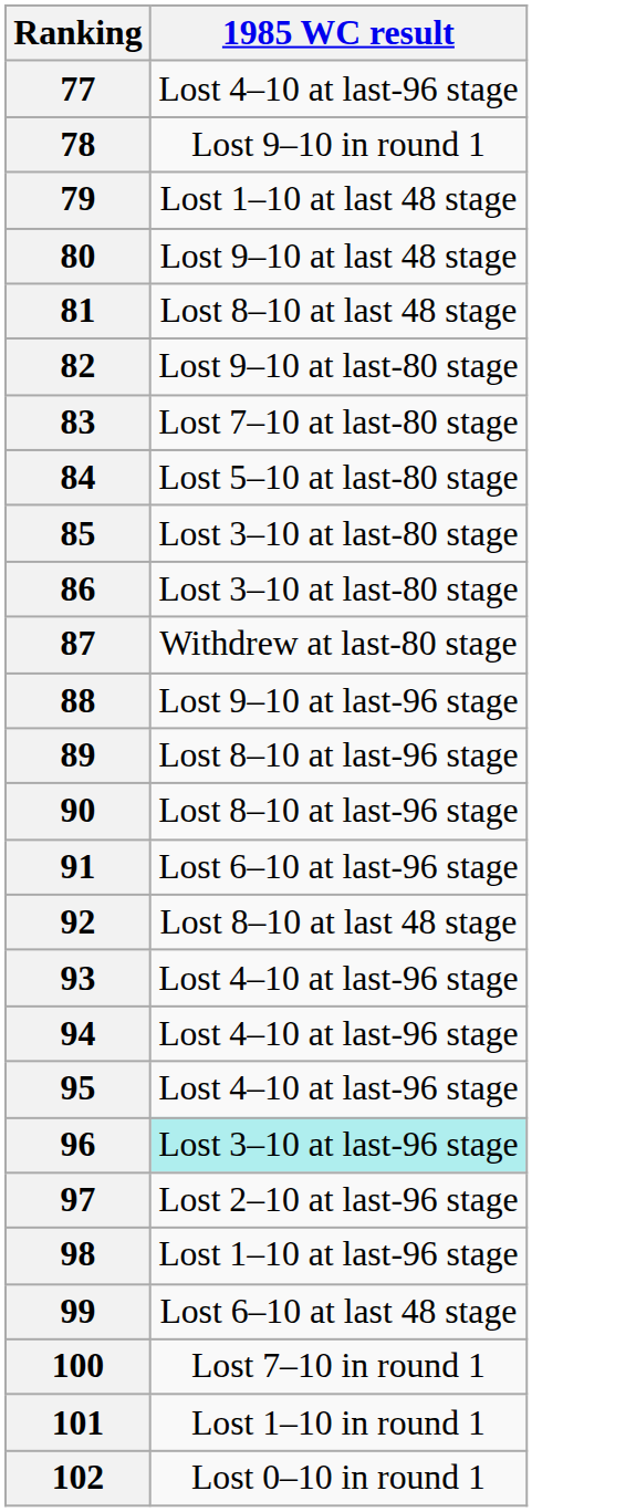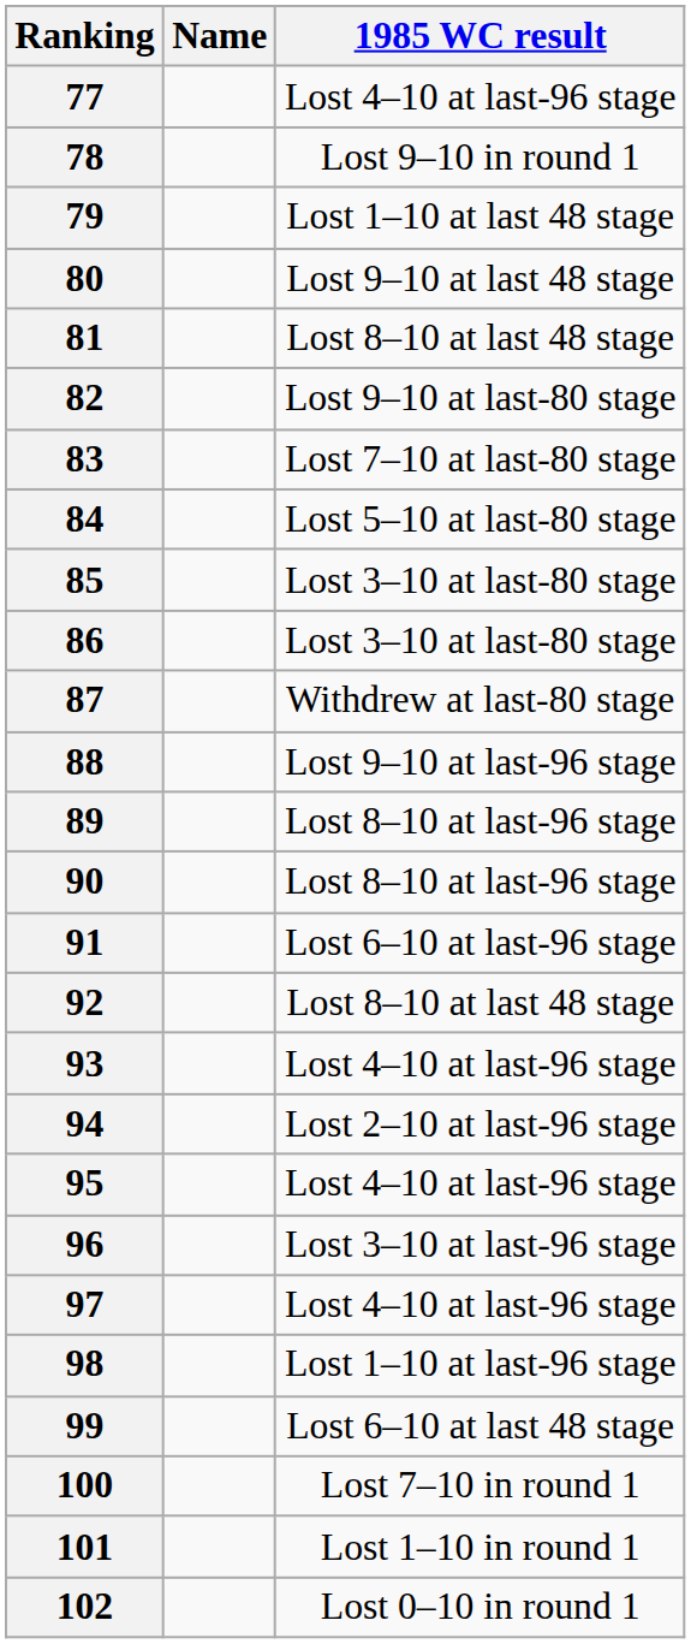+ column: Name
94 | 1985 WC result: Lost 4–10 at last-96 stage -> Lost 2–10 at last-96 stage
96 | 1985 WC result: paleturquoise background -> no background
97 | 1985 WC result: Lost 2–10 at last-96 stage -> Lost 4–10 at last-96 stage
